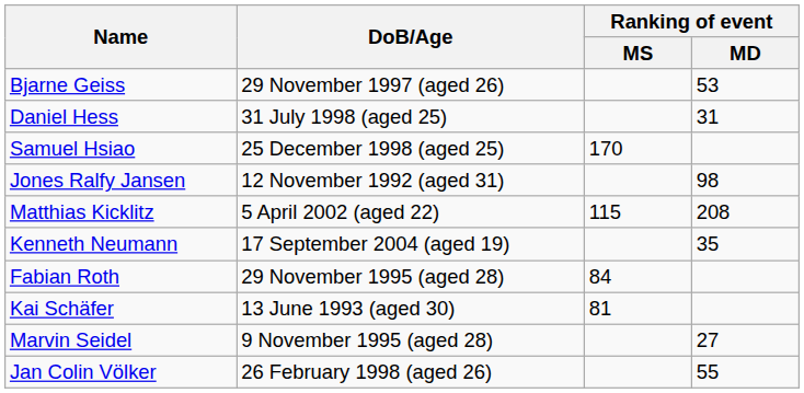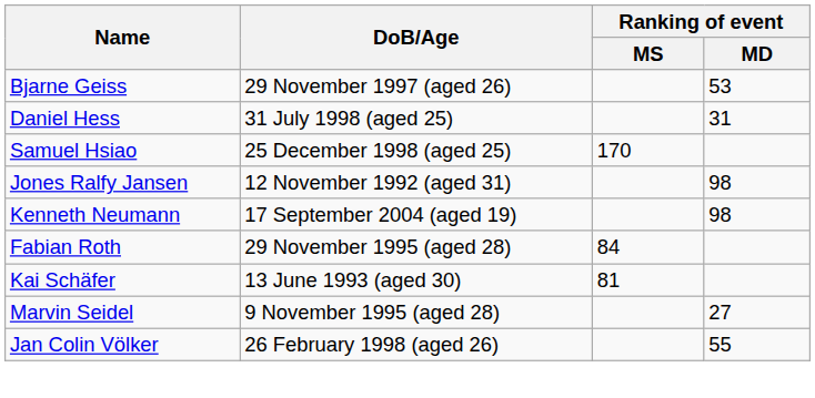- row: Matthias Kicklitz | 5 April 2002 (aged 22) | 115 | 208
Kenneth Neumann | Ranking of event / MD: 35 -> 98
